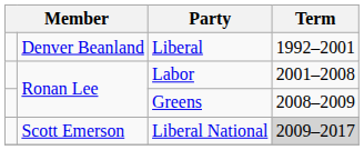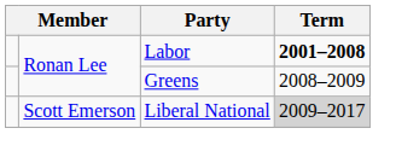- row: Denver Beanland | Liberal | 1992–2001
Labor | Term: normal -> bold
